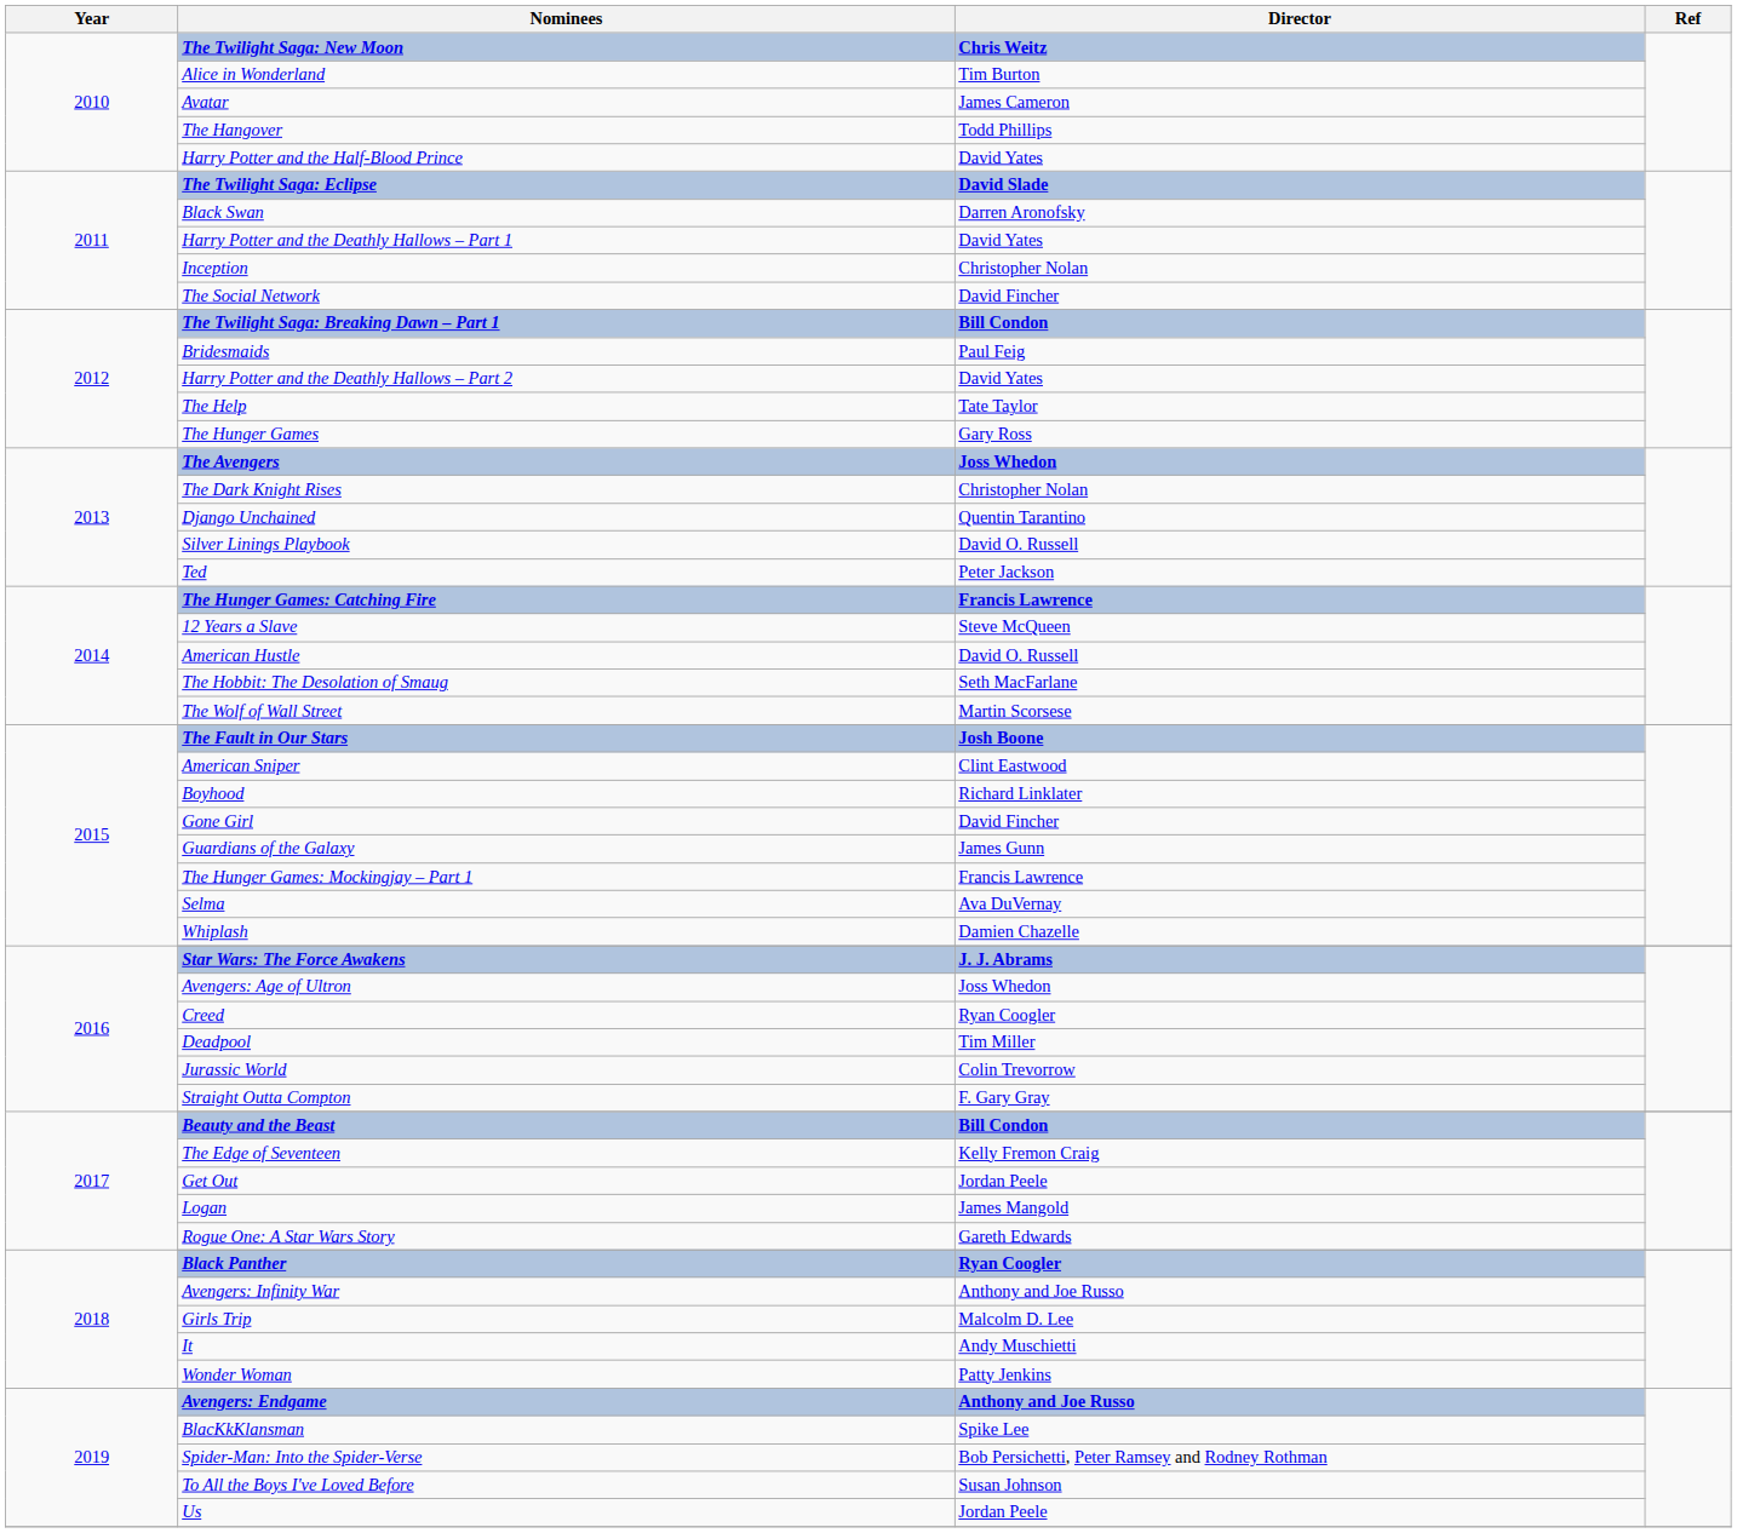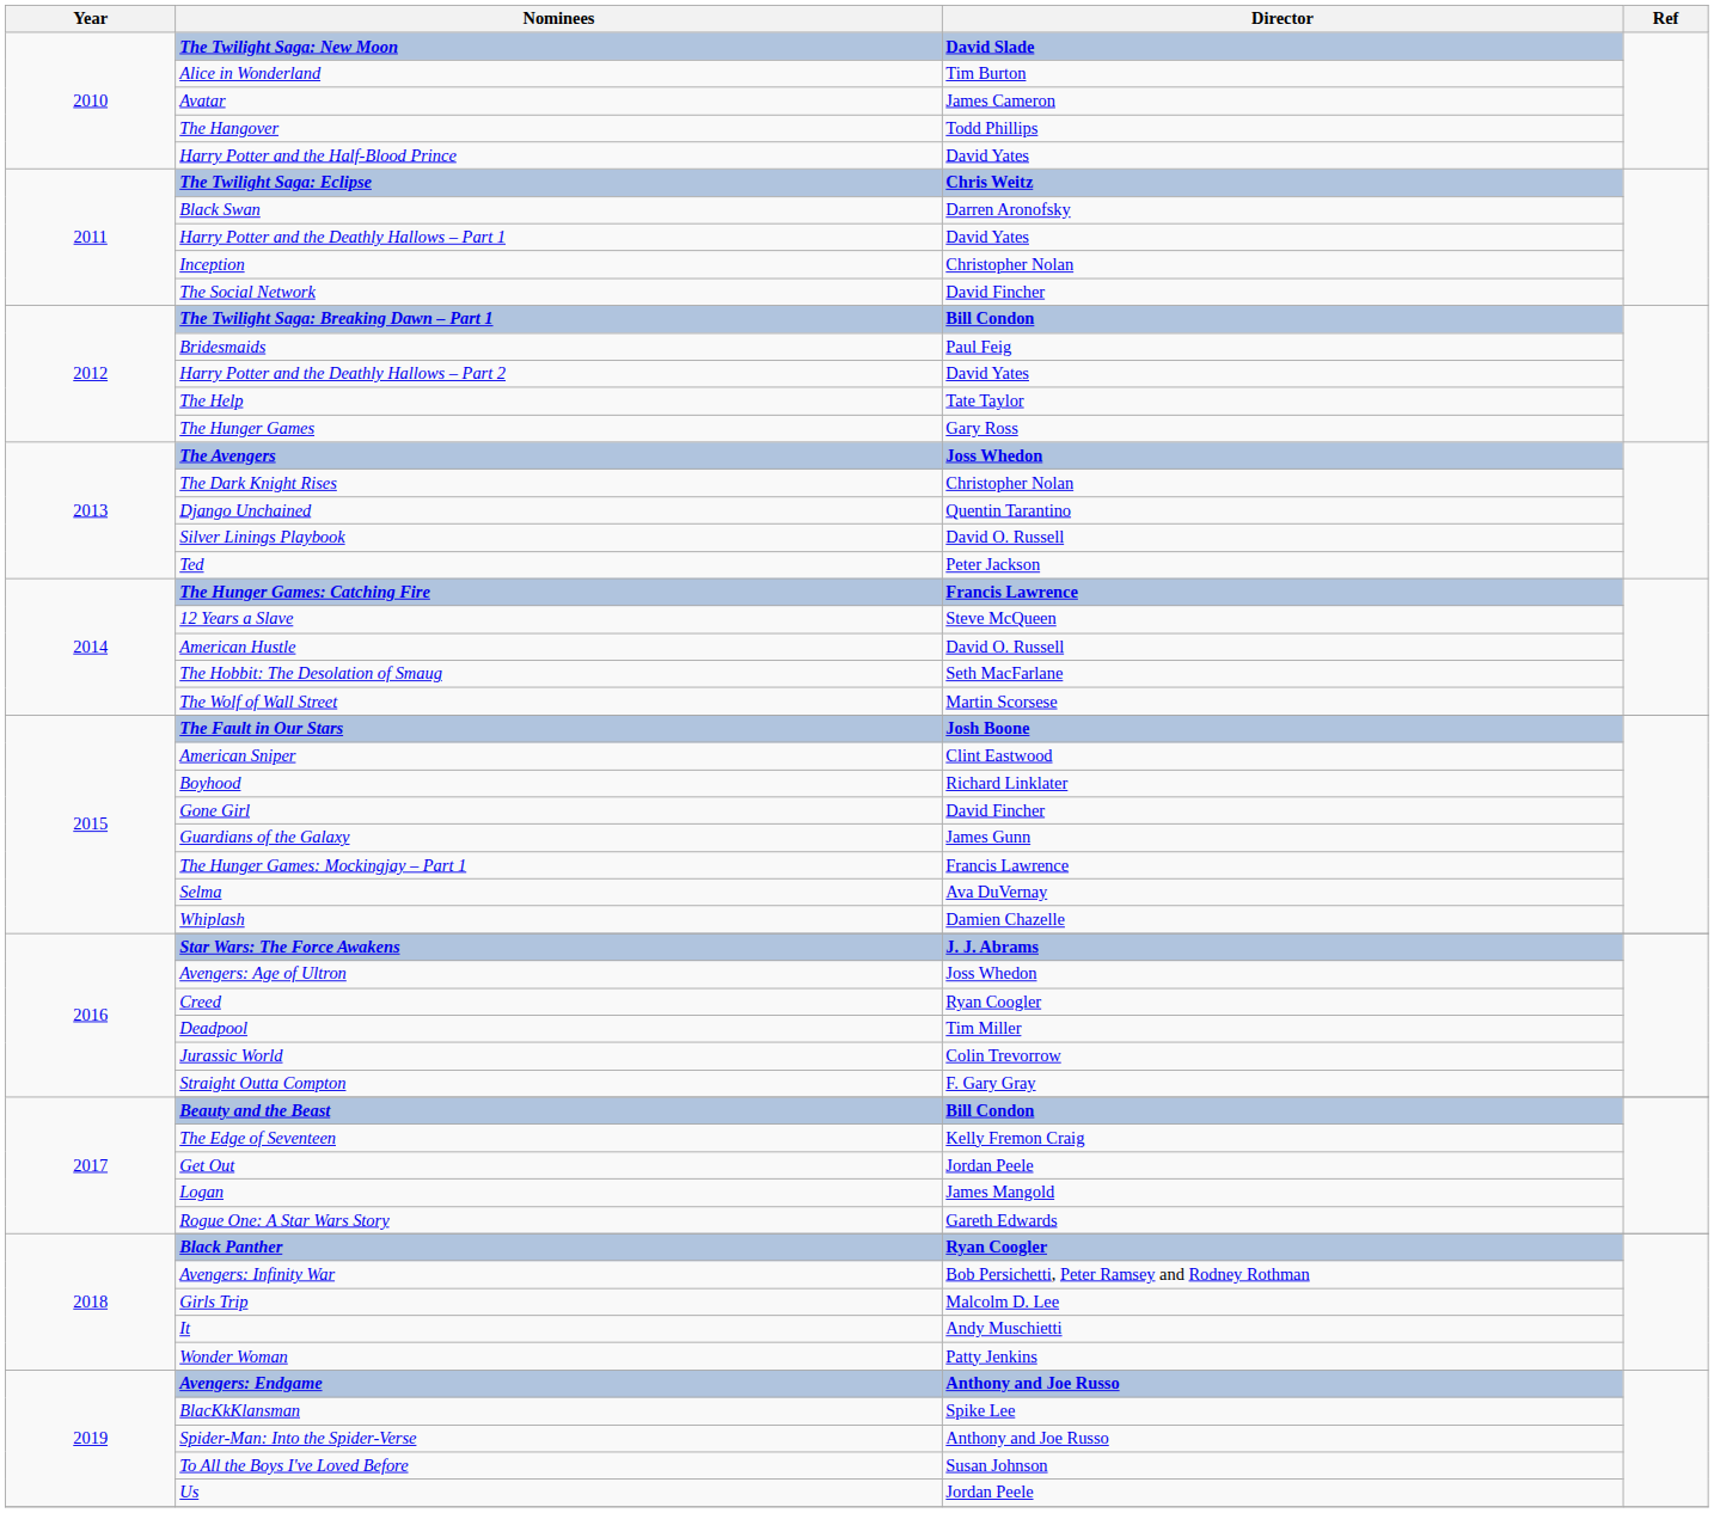The Twilight Saga: New Moon | Director: Chris Weitz -> David Slade
The Twilight Saga: Eclipse | Director: David Slade -> Chris Weitz
Avengers: Infinity War | Director: Anthony and Joe Russo -> Bob Persichetti, Peter Ramsey and Rodney Rothman
Spider-Man: Into the Spider-Verse | Director: Bob Persichetti, Peter Ramsey and Rodney Rothman -> Anthony and Joe Russo
